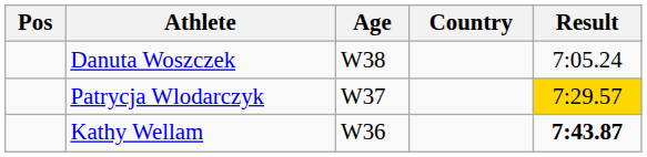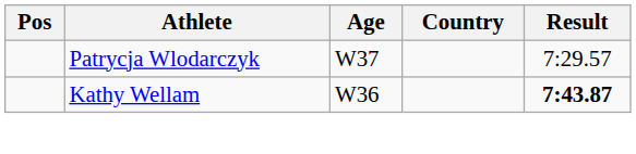- row: Danuta Woszczek | W38 | 7:05.24
Patrycja Wlodarczyk | Result: gold background -> no background
